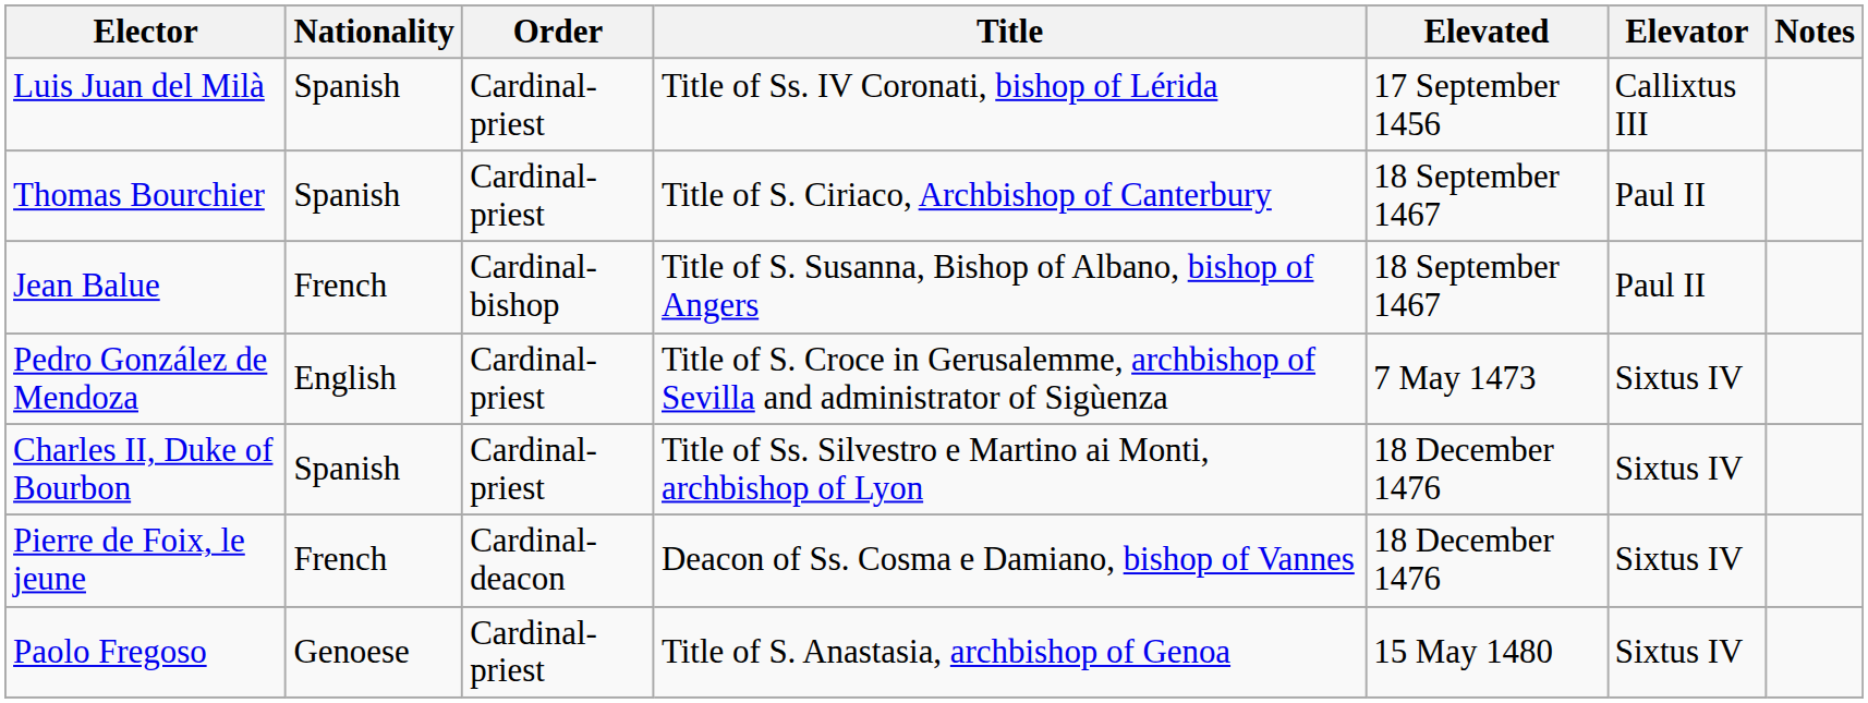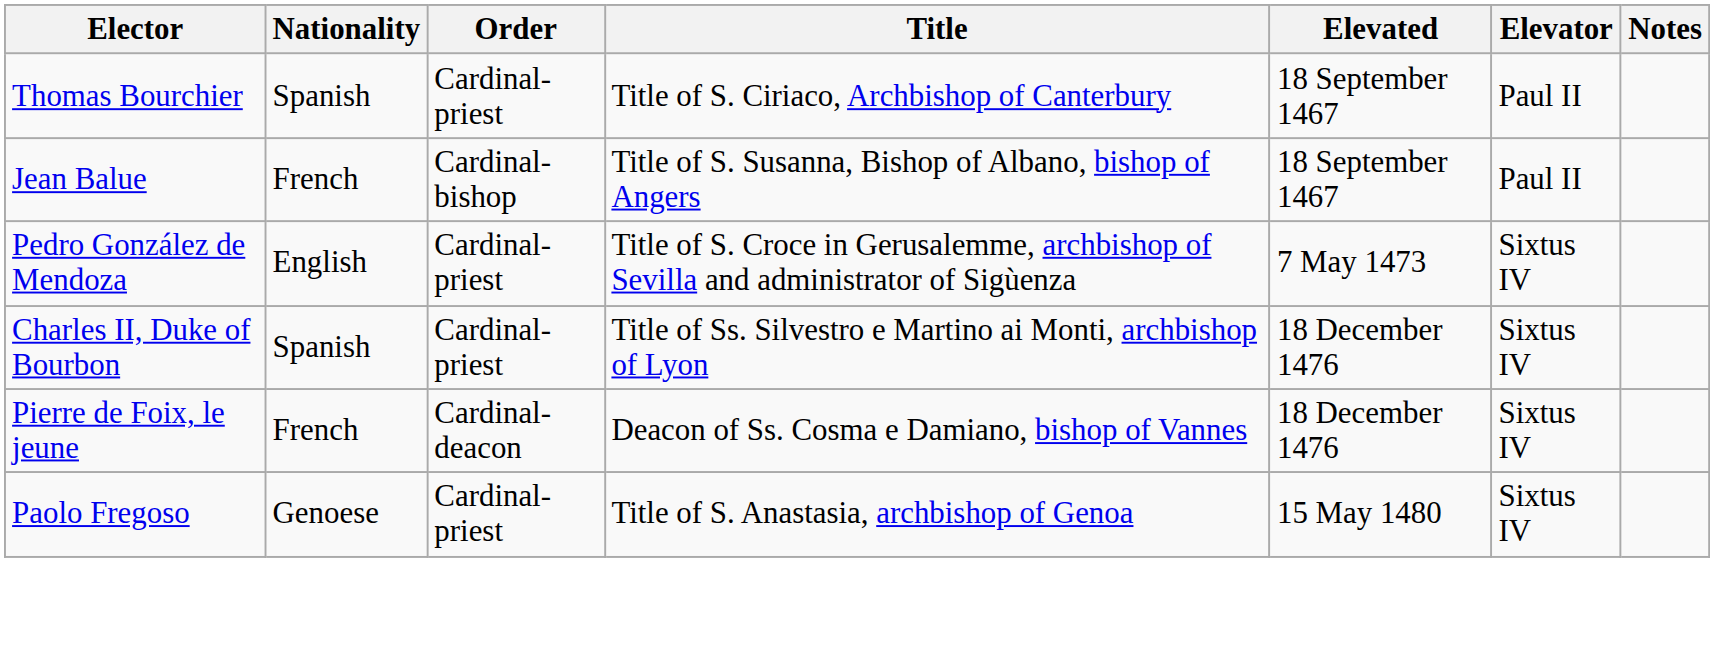- row: Luis Juan del Milà | Spanish | Cardinal-priest | Title of Ss. IV Coronati, bishop of Lérida | 17 September 1456 | Callixtus III
